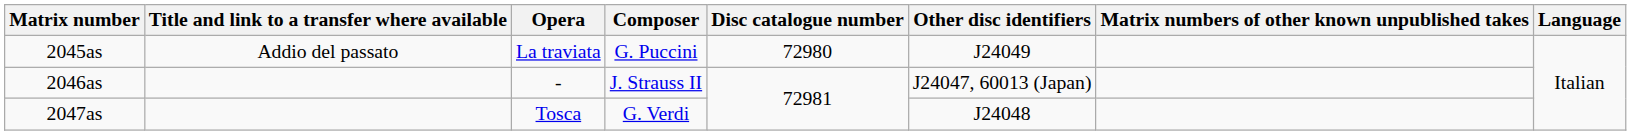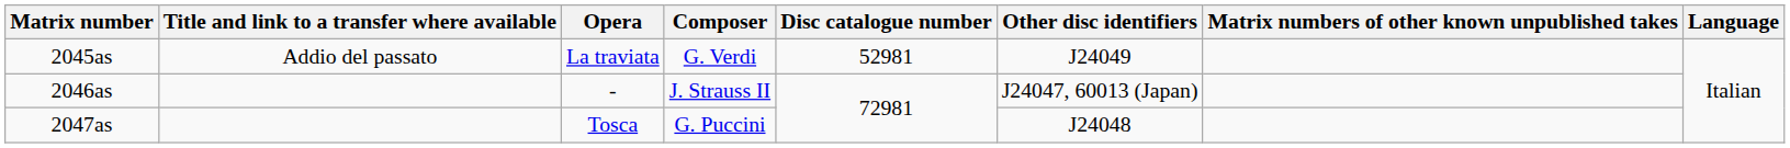2045as | Composer: G. Puccini -> G. Verdi
2045as | Disc catalogue number: 72980 -> 52981
2047as | Composer: G. Verdi -> G. Puccini
